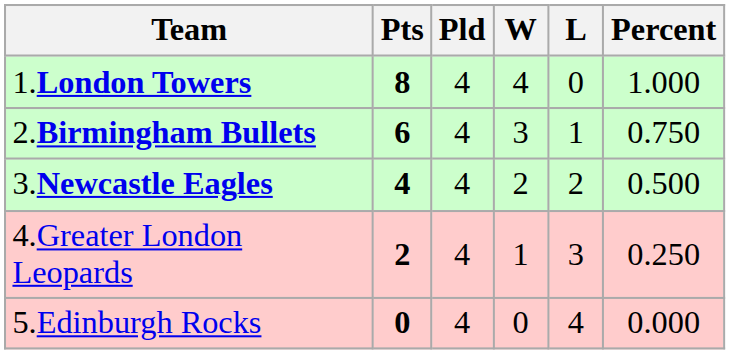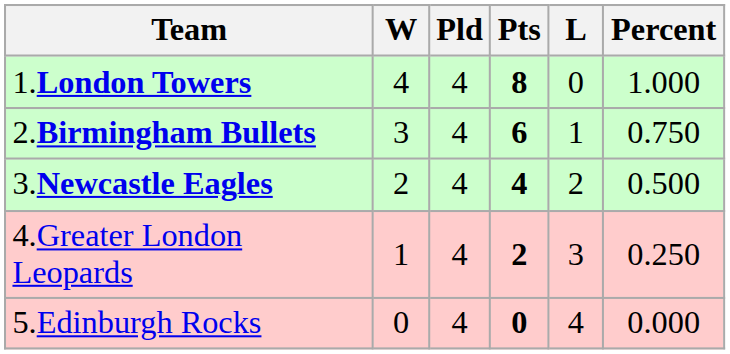columns swapped: Pts <-> W
